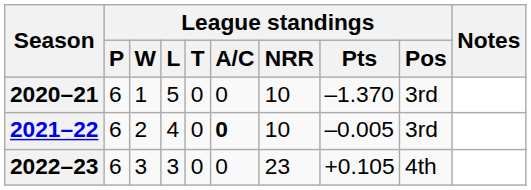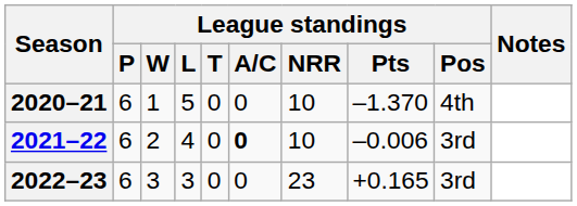2020–21 | League standings / Pos: 3rd -> 4th
2021–22 | League standings / Pts: –0.005 -> –0.006
2022–23 | League standings / Pts: +0.105 -> +0.165
2022–23 | League standings / Pos: 4th -> 3rd
